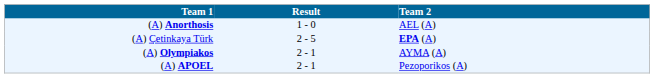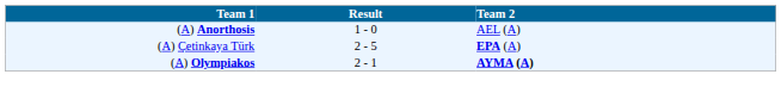(A) Olympiakos | Team 2: normal -> bold
- row: (A) APOEL | 2 - 1 | Pezoporikos (A)
